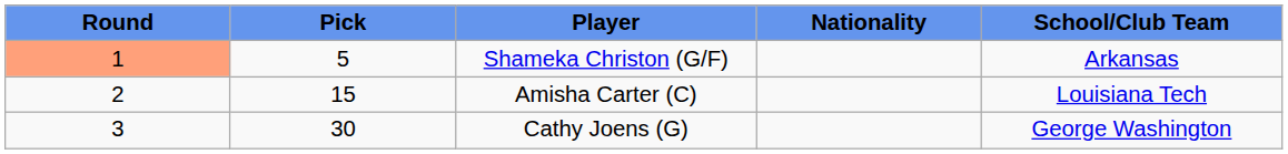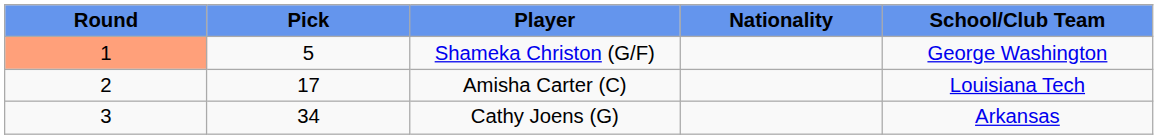Shameka Christon (G/F) | School/Club Team: Arkansas -> George Washington
Amisha Carter (C) | Pick: 15 -> 17
Cathy Joens (G) | Pick: 30 -> 34
Cathy Joens (G) | School/Club Team: George Washington -> Arkansas
